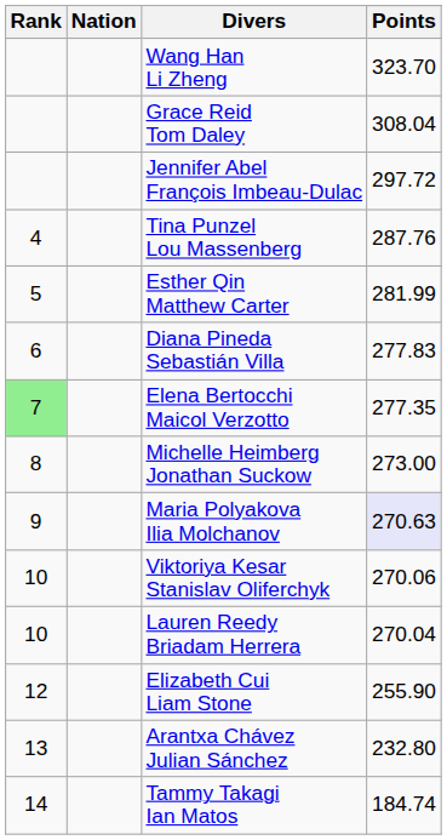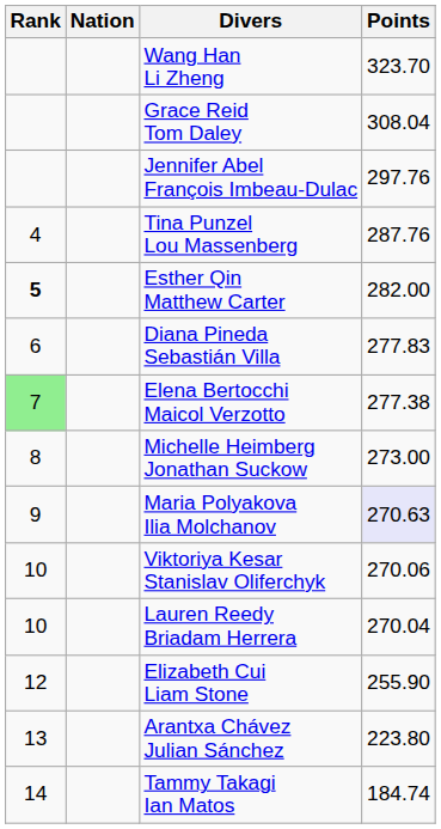Jennifer Abel François Imbeau-Dulac | Points: 297.72 -> 297.76
Esther Qin Matthew Carter | Rank: normal -> bold
Esther Qin Matthew Carter | Points: 281.99 -> 282.00
Elena Bertocchi Maicol Verzotto | Points: 277.35 -> 277.38
Arantxa Chávez Julian Sánchez | Points: 232.80 -> 223.80
